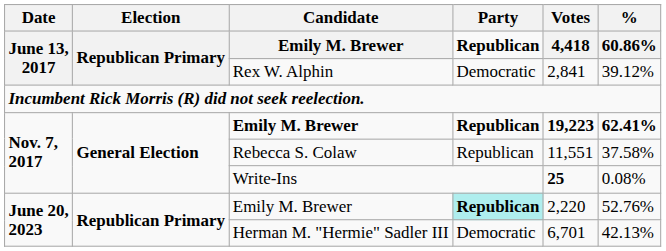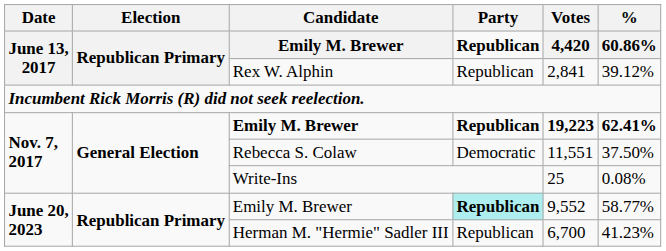June 13, 2017 / Emily M. Brewer | Votes: 4,418 -> 4,420
Rex W. Alphin | Party: Democratic -> Republican
Rebecca S. Colaw | Party: Republican -> Democratic
Rebecca S. Colaw | %: 37.58% -> 37.50%
Write-Ins | Votes: bold -> normal
June 20, 2023 / Emily M. Brewer | Votes: 2,220 -> 9,552
June 20, 2023 / Emily M. Brewer | %: 52.76% -> 58.77%
Herman M. "Hermie" Sadler III | Party: Democratic -> Republican
Herman M. "Hermie" Sadler III | Votes: 6,701 -> 6,700
Herman M. "Hermie" Sadler III | %: 42.13% -> 41.23%
